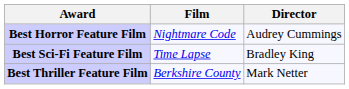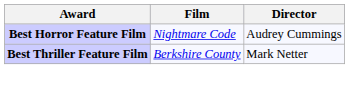- row: Best Sci-Fi Feature Film | Time Lapse | Bradley King
